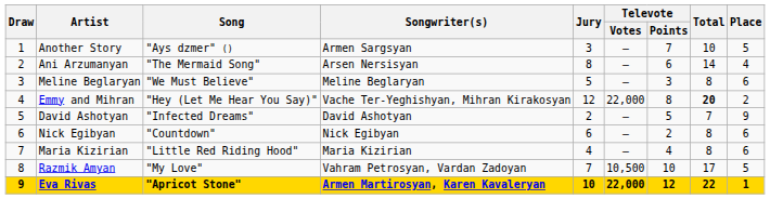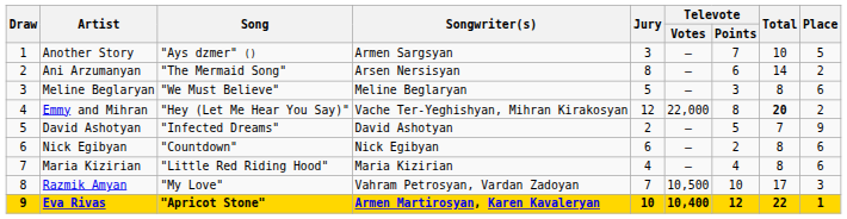Ani Arzumanyan | Place: 4 -> 2
Razmik Amyan | Place: 5 -> 3
Eva Rivas | Televote / Votes: 22,000 -> 10,400
